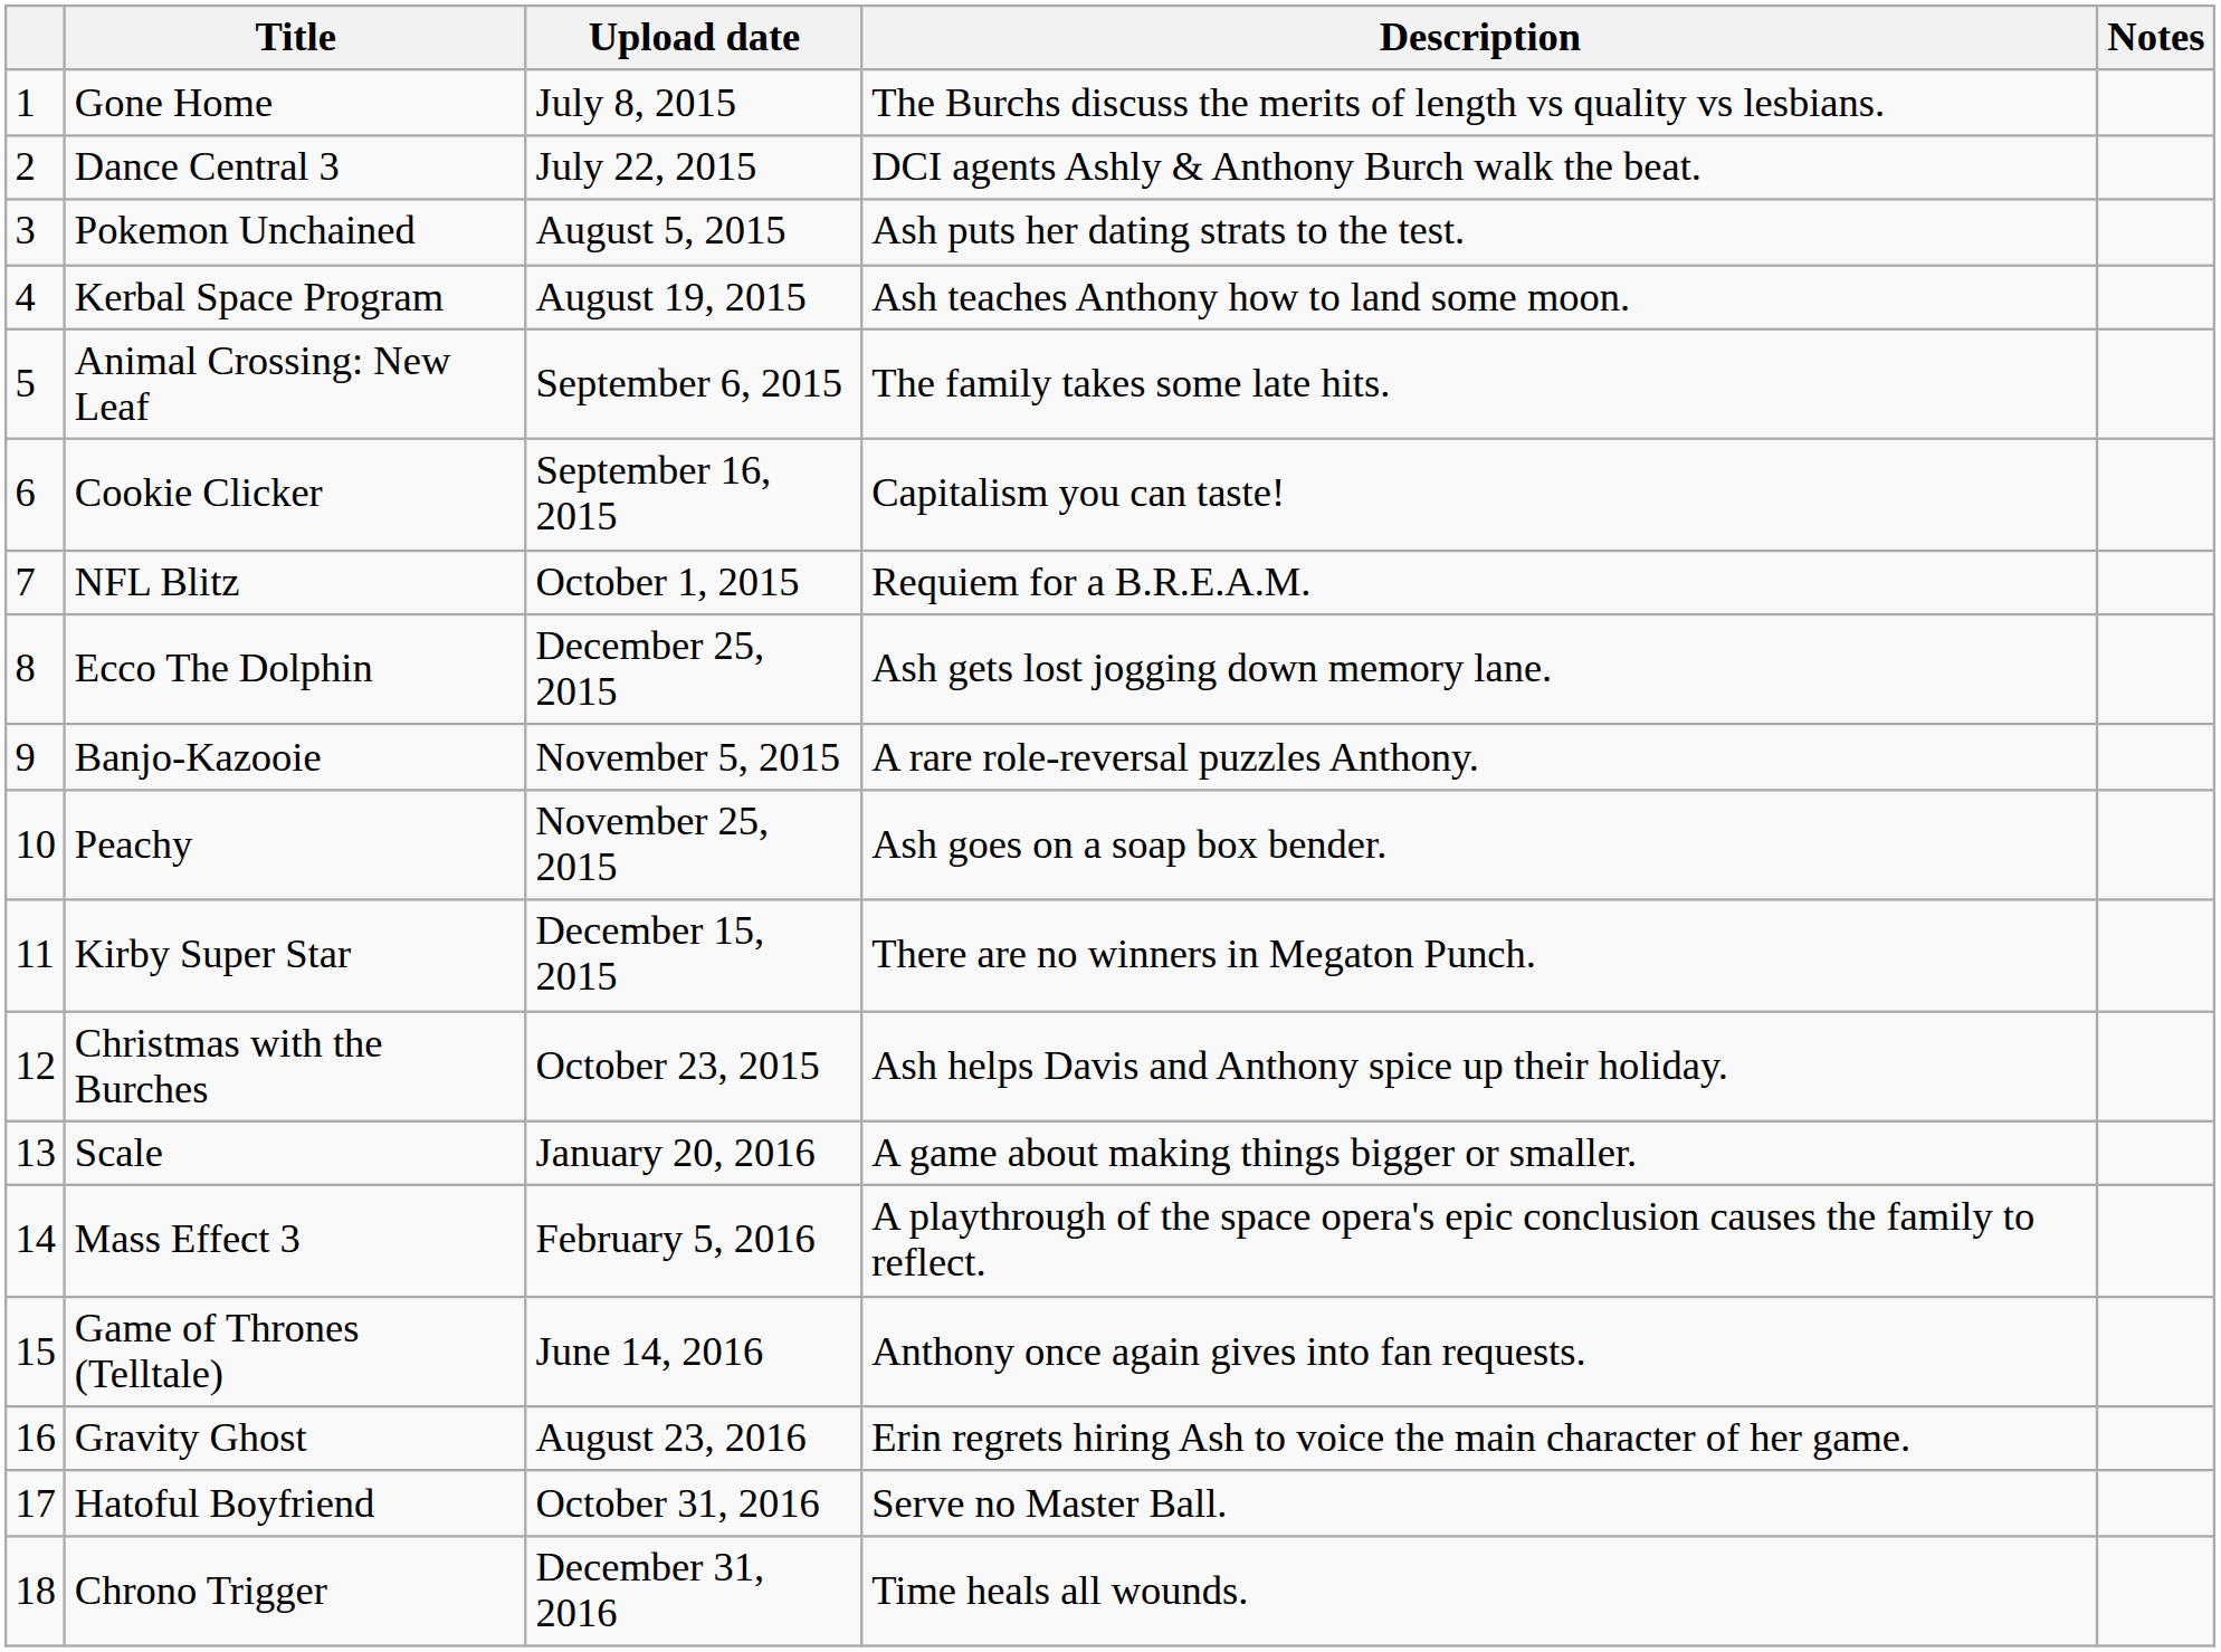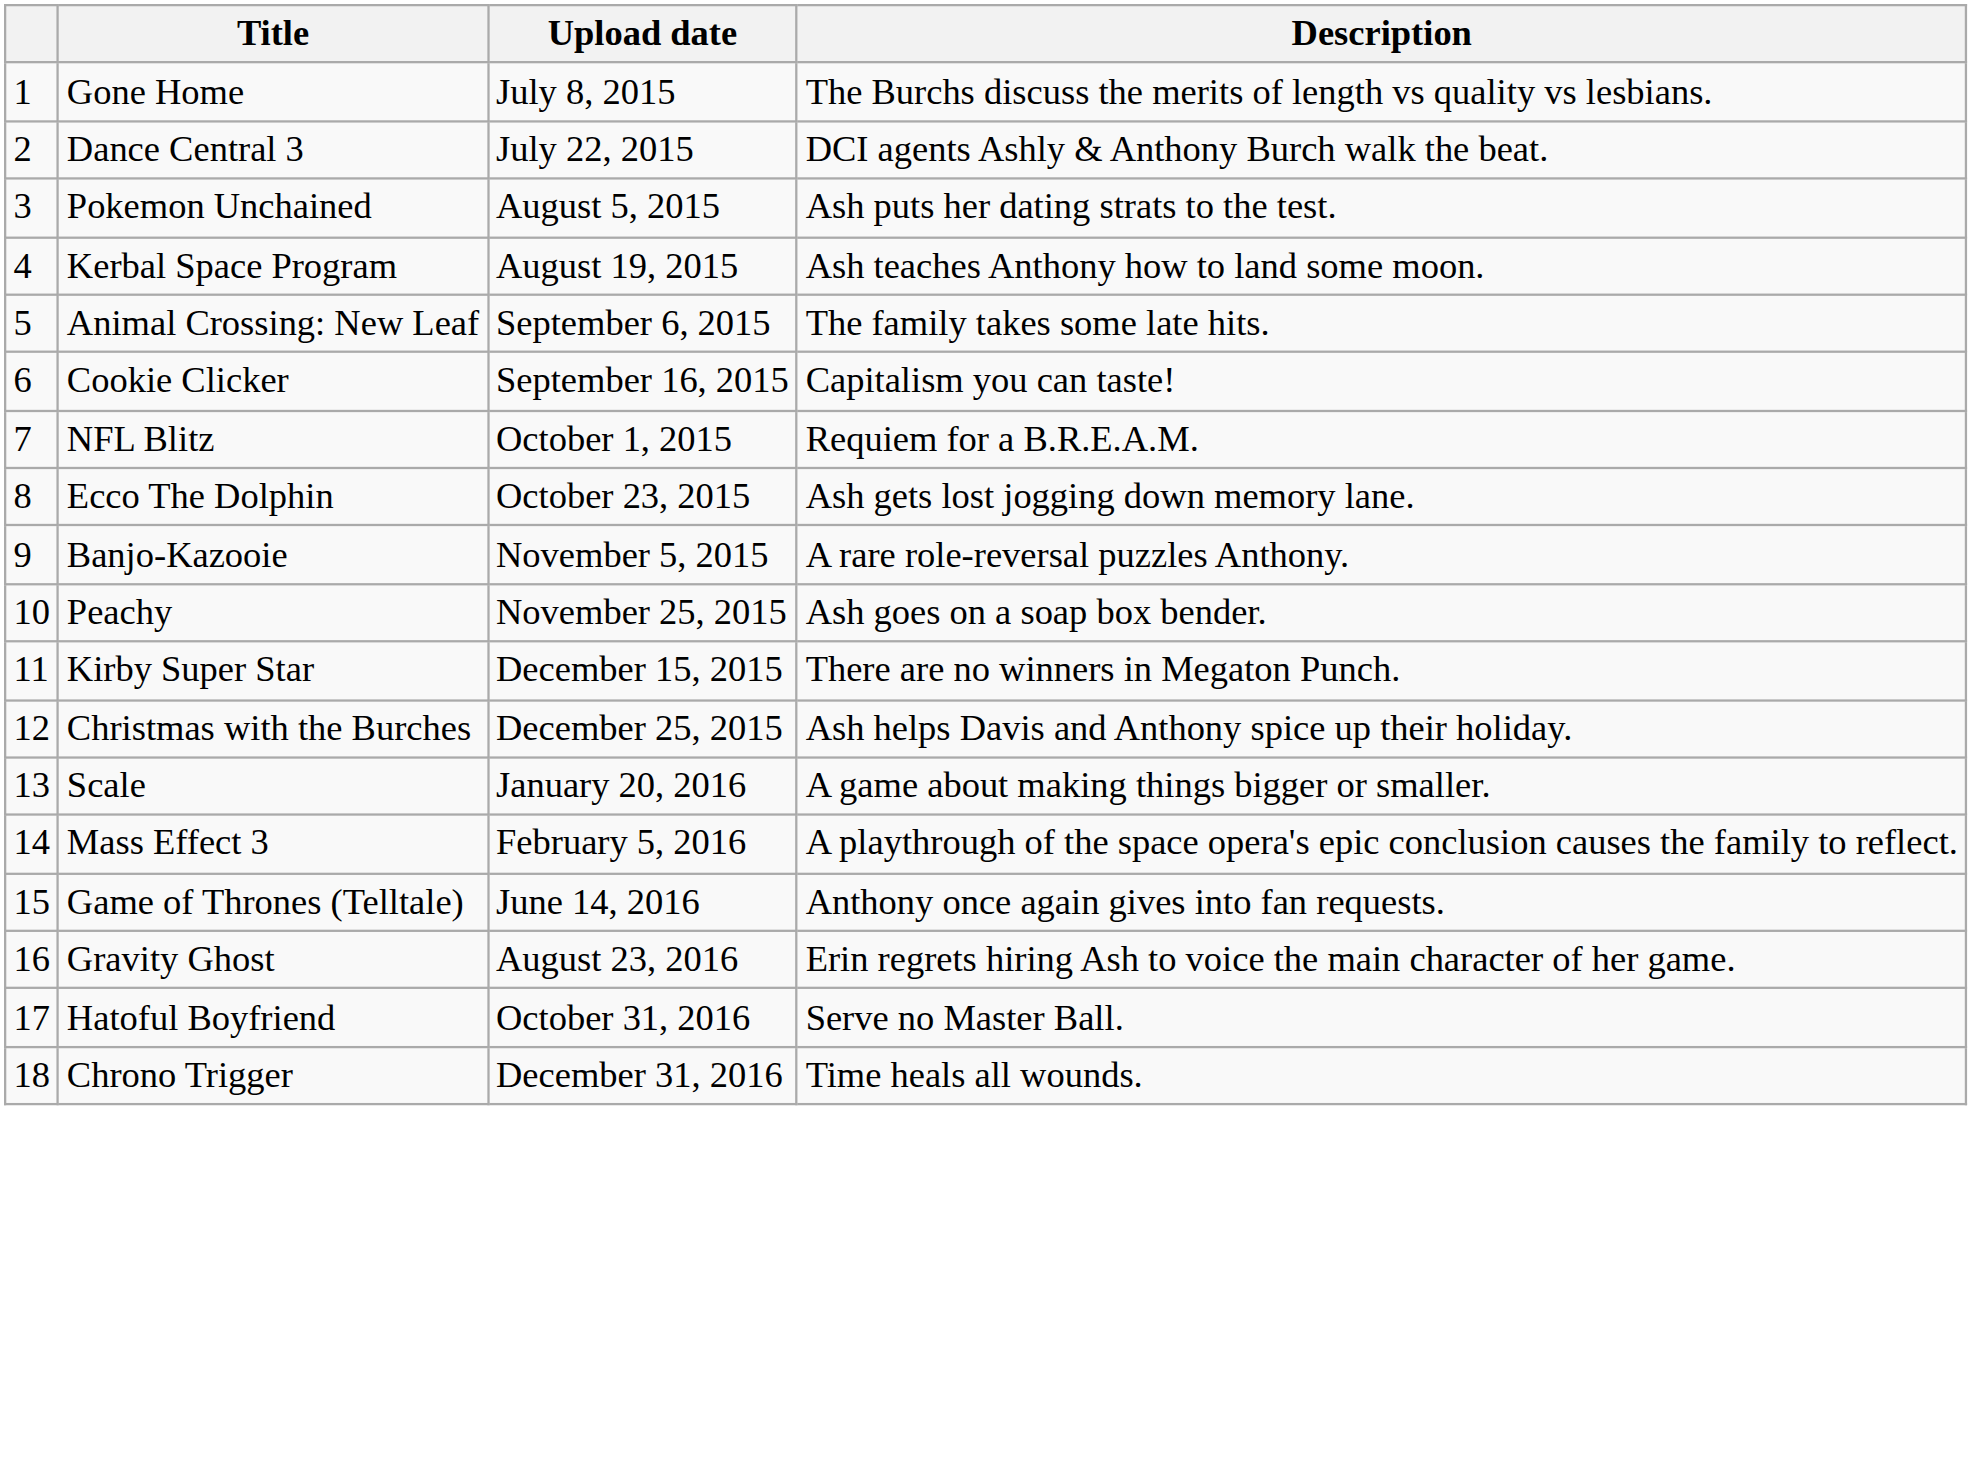- column: Notes
Ecco The Dolphin | Upload date: December 25, 2015 -> October 23, 2015
Christmas with the Burches | Upload date: October 23, 2015 -> December 25, 2015
